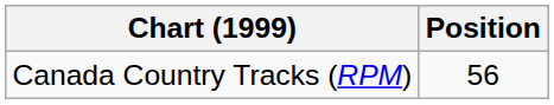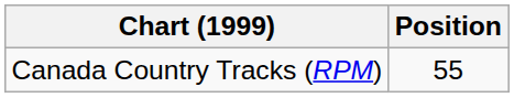Canada Country Tracks (RPM) | Position: 56 -> 55
